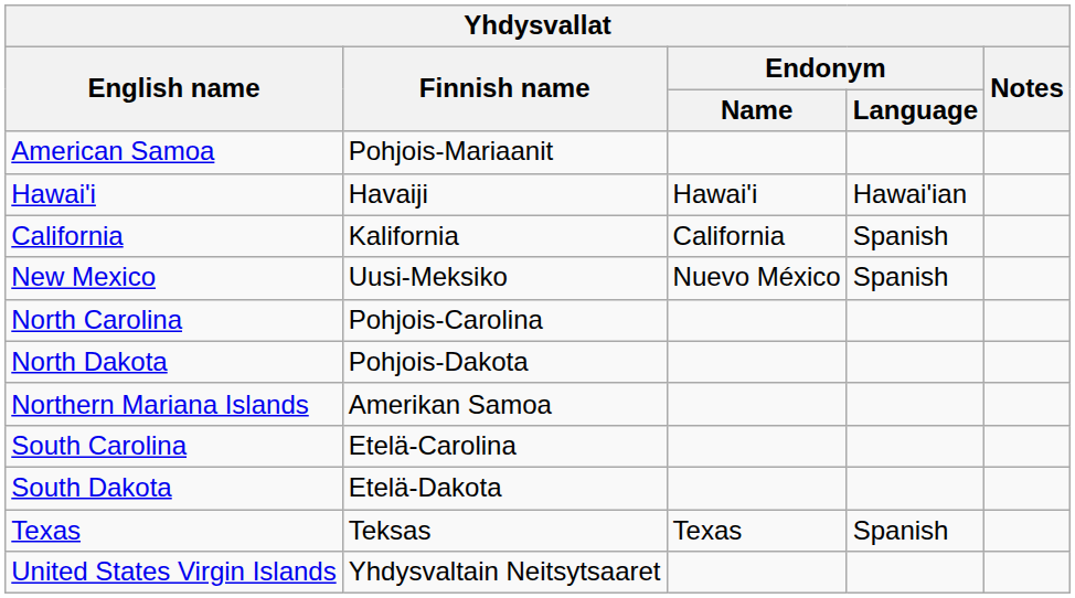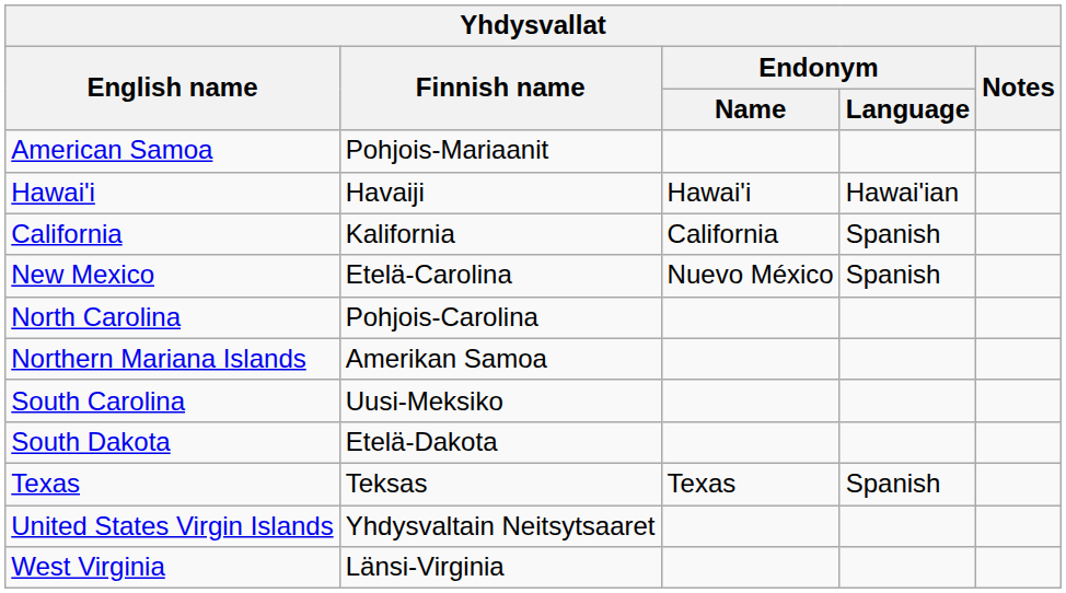New Mexico | Finnish name: Uusi-Meksiko -> Etelä-Carolina
- row: North Dakota | Pohjois-Dakota
South Carolina | Finnish name: Etelä-Carolina -> Uusi-Meksiko
+ row: West Virginia | Länsi-Virginia
